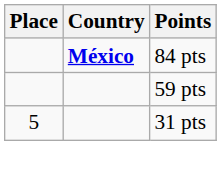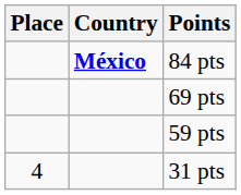+ row: 69 pts
31 pts | Place: 5 -> 4
